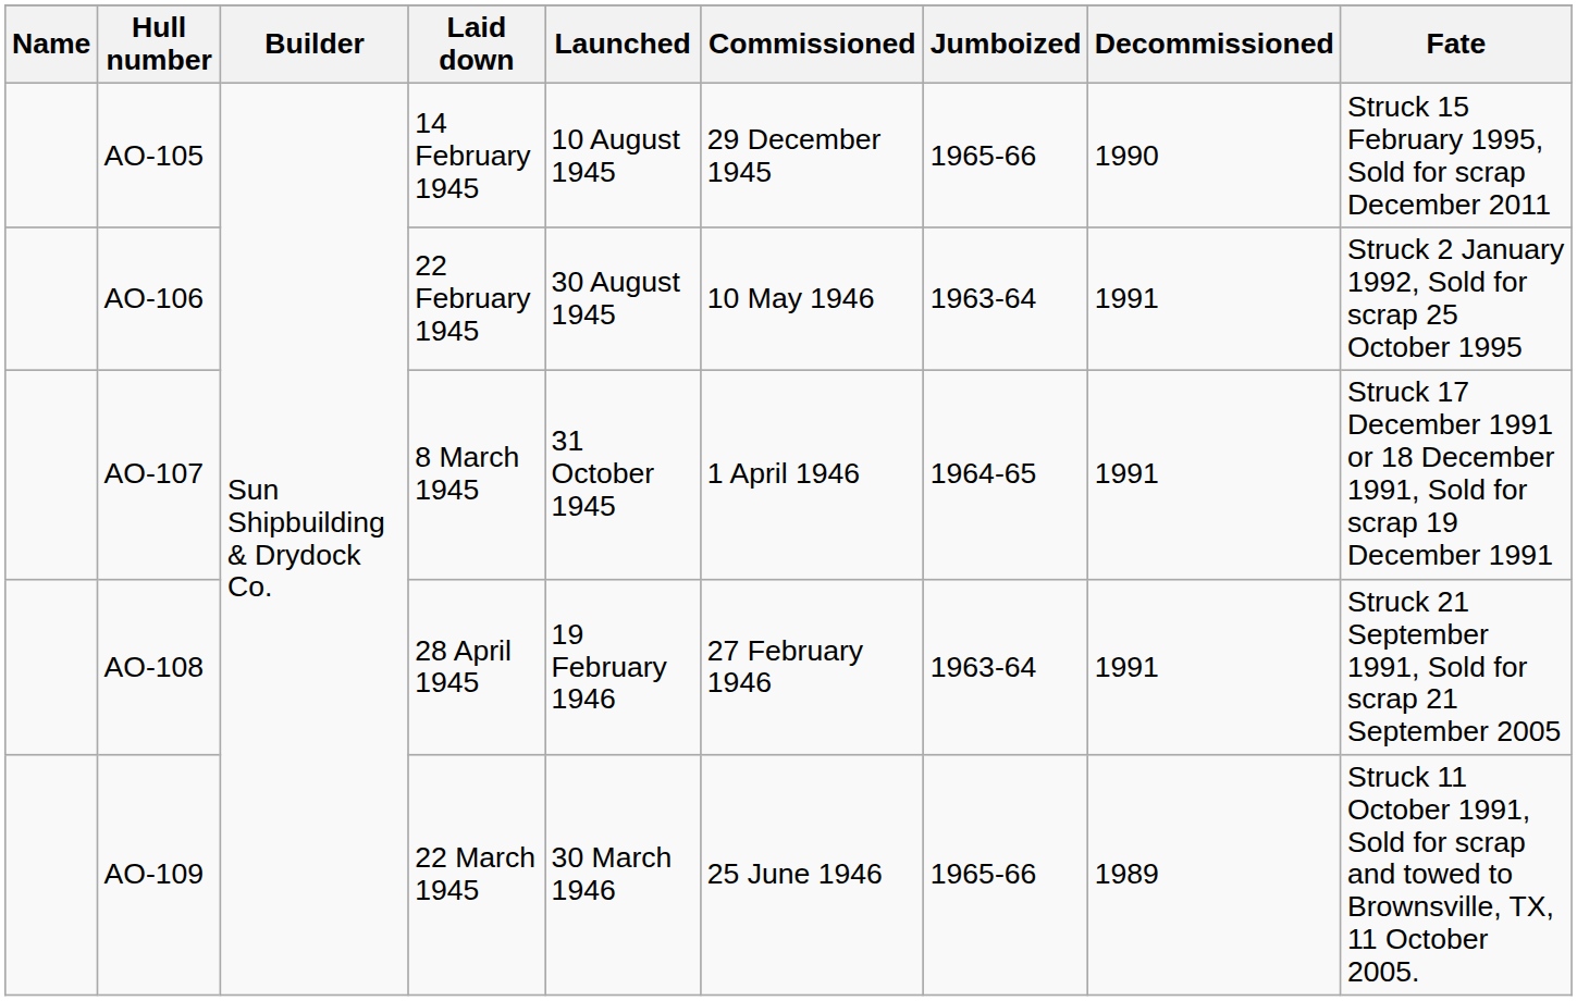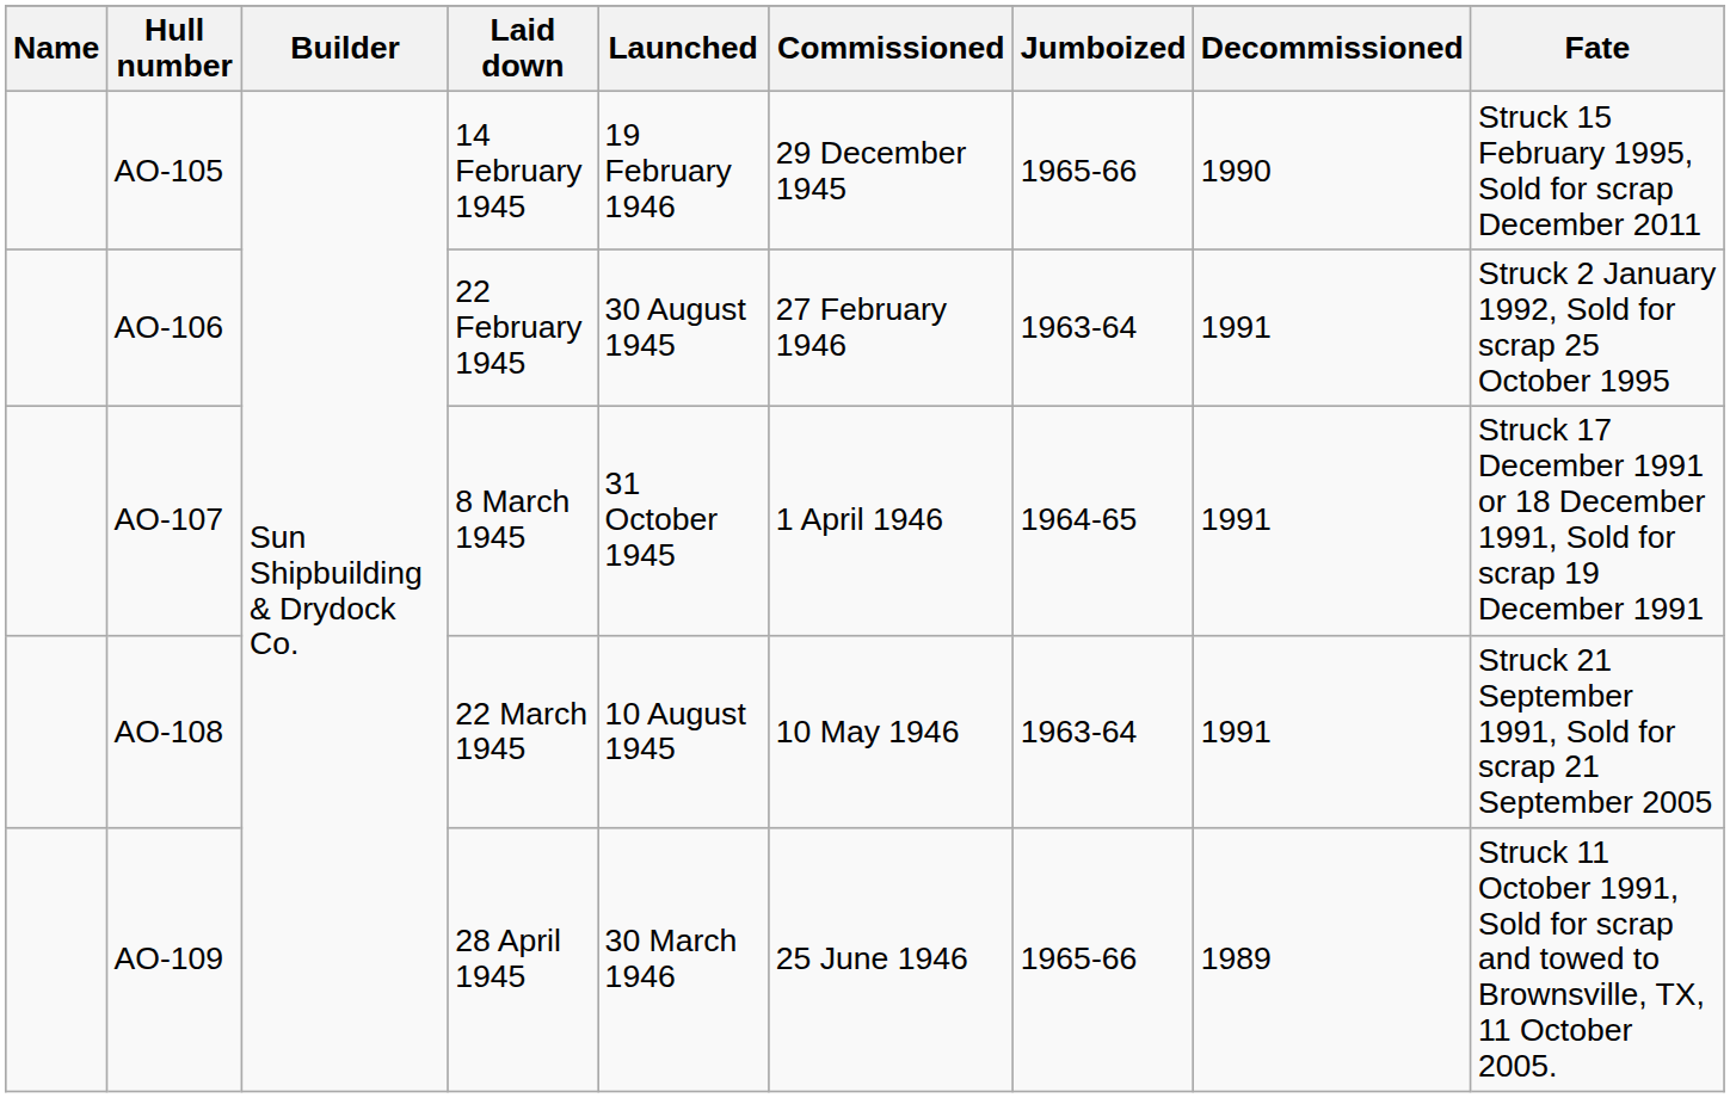AO-105 | Launched: 10 August 1945 -> 19 February 1946
AO-106 | Commissioned: 10 May 1946 -> 27 February 1946
AO-108 | Laid down: 28 April 1945 -> 22 March 1945
AO-108 | Launched: 19 February 1946 -> 10 August 1945
AO-108 | Commissioned: 27 February 1946 -> 10 May 1946
AO-109 | Laid down: 22 March 1945 -> 28 April 1945
